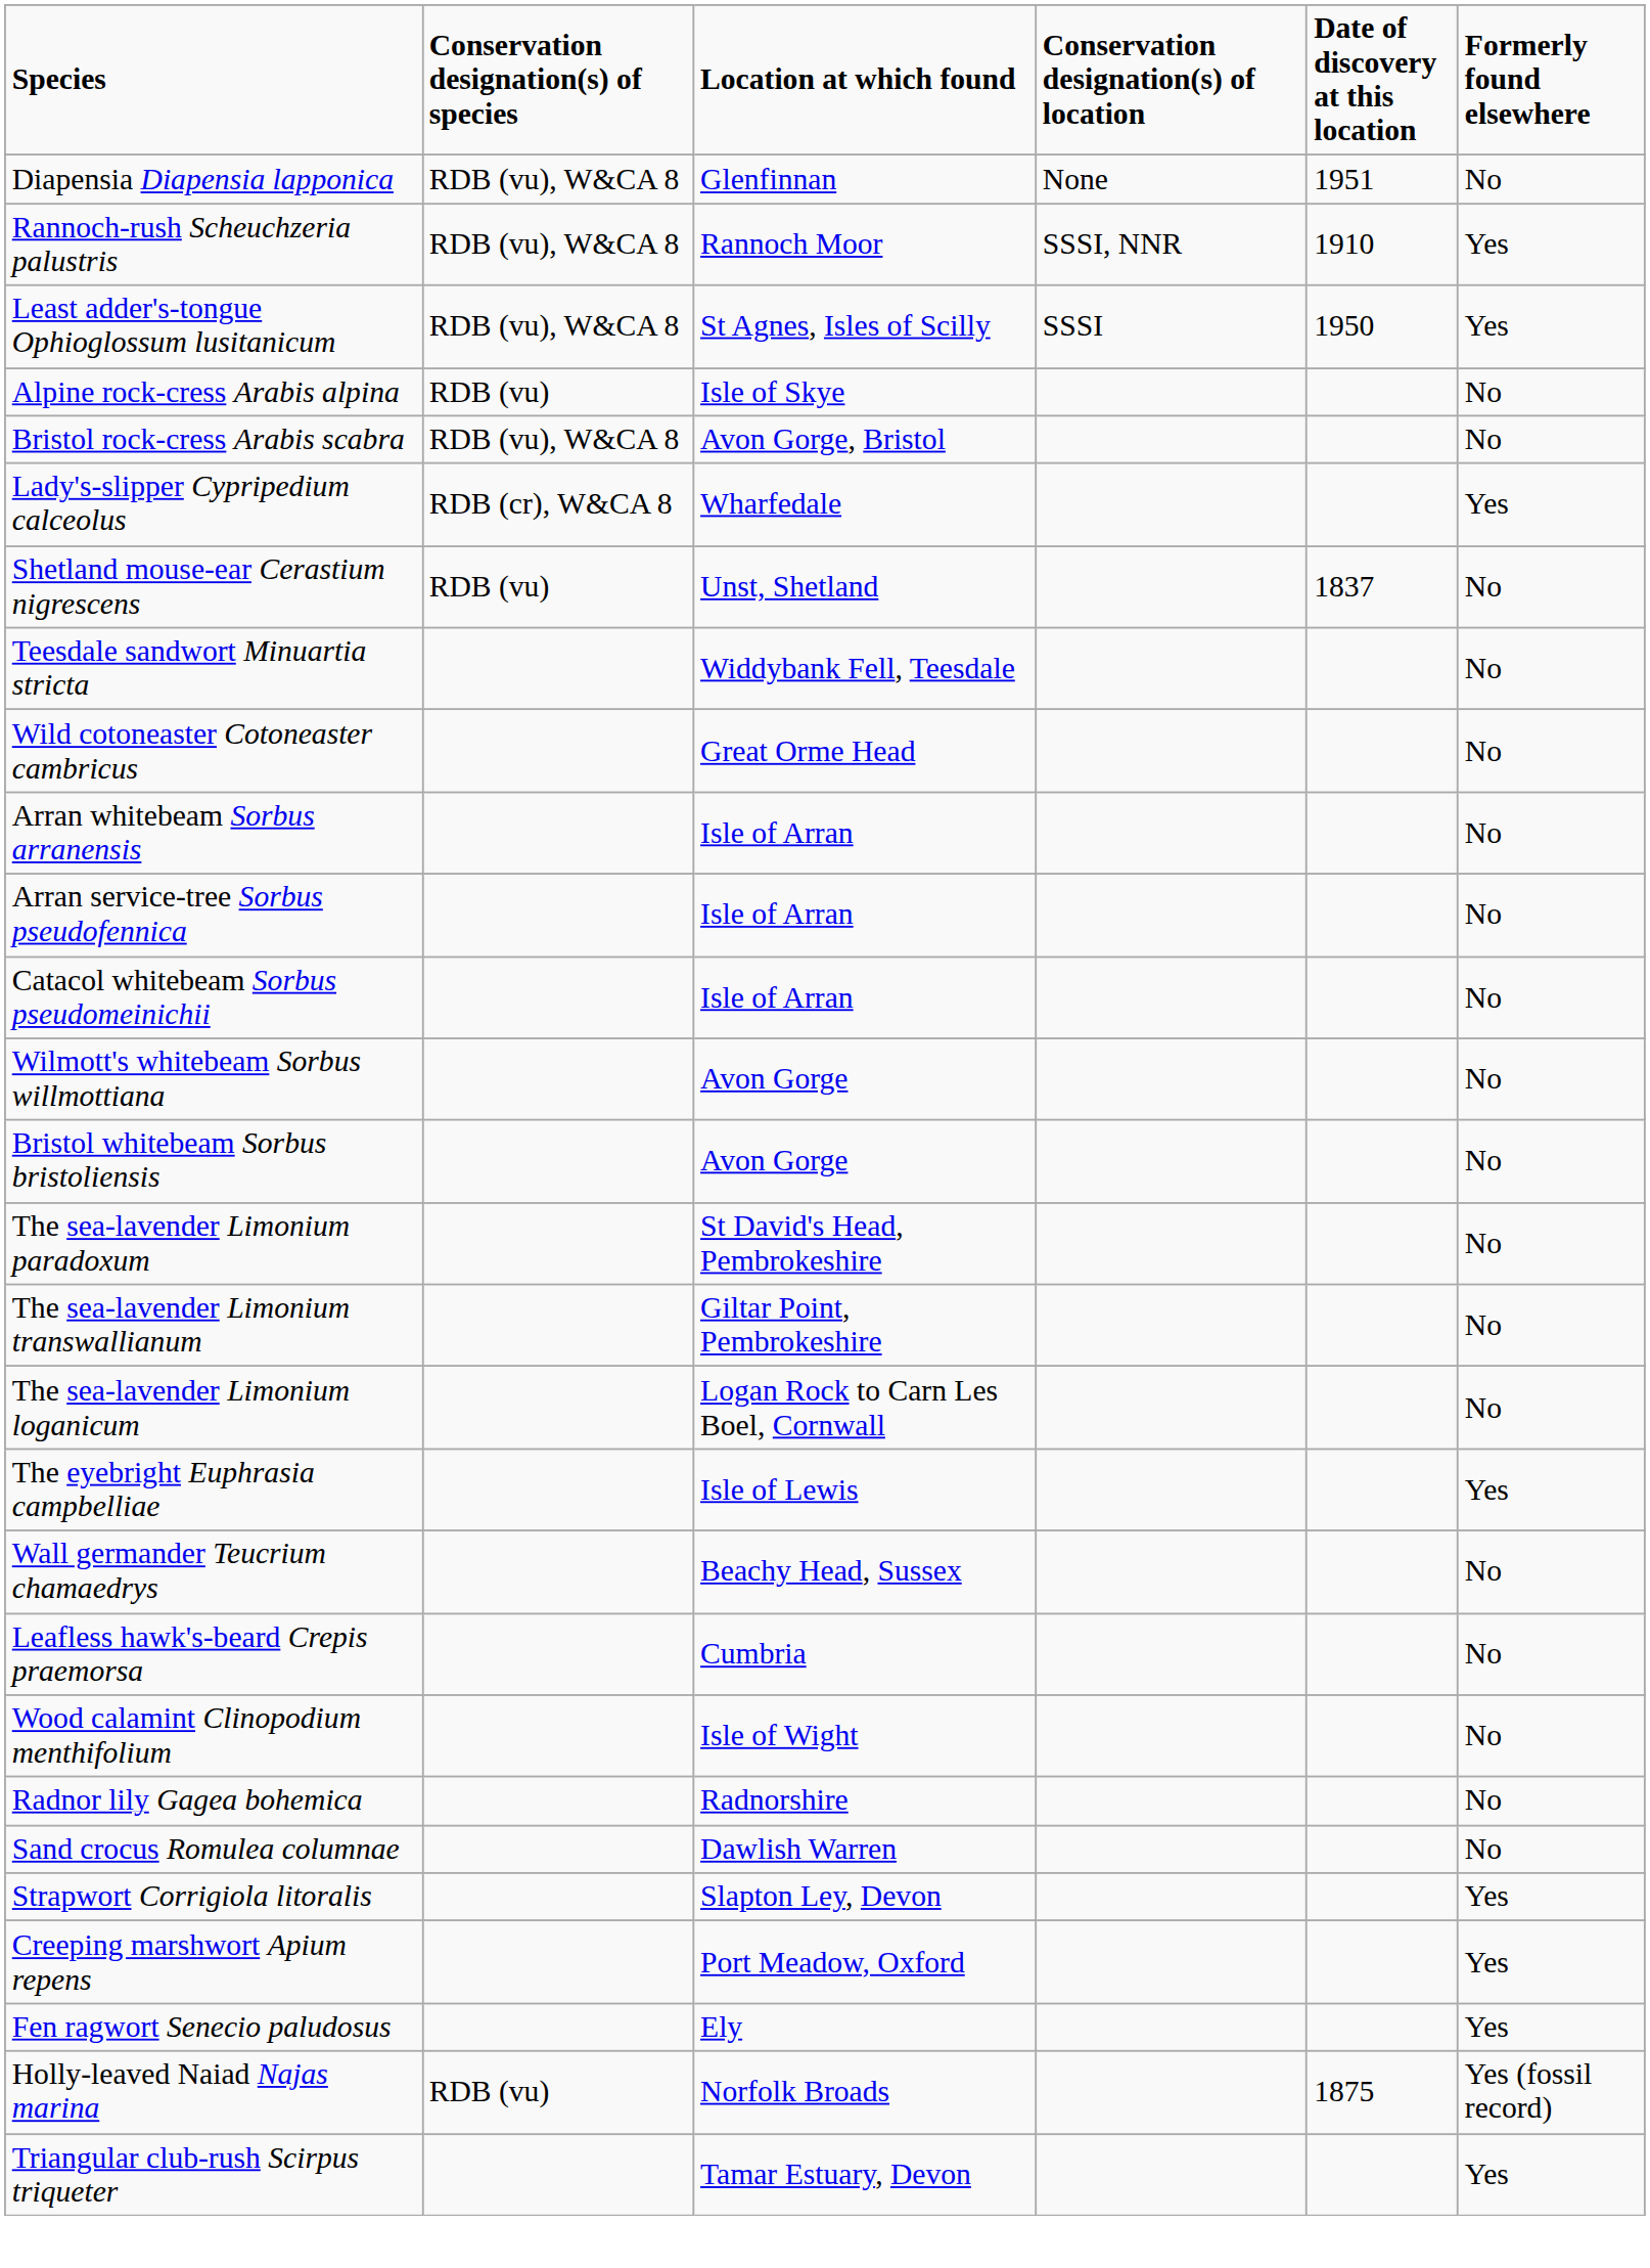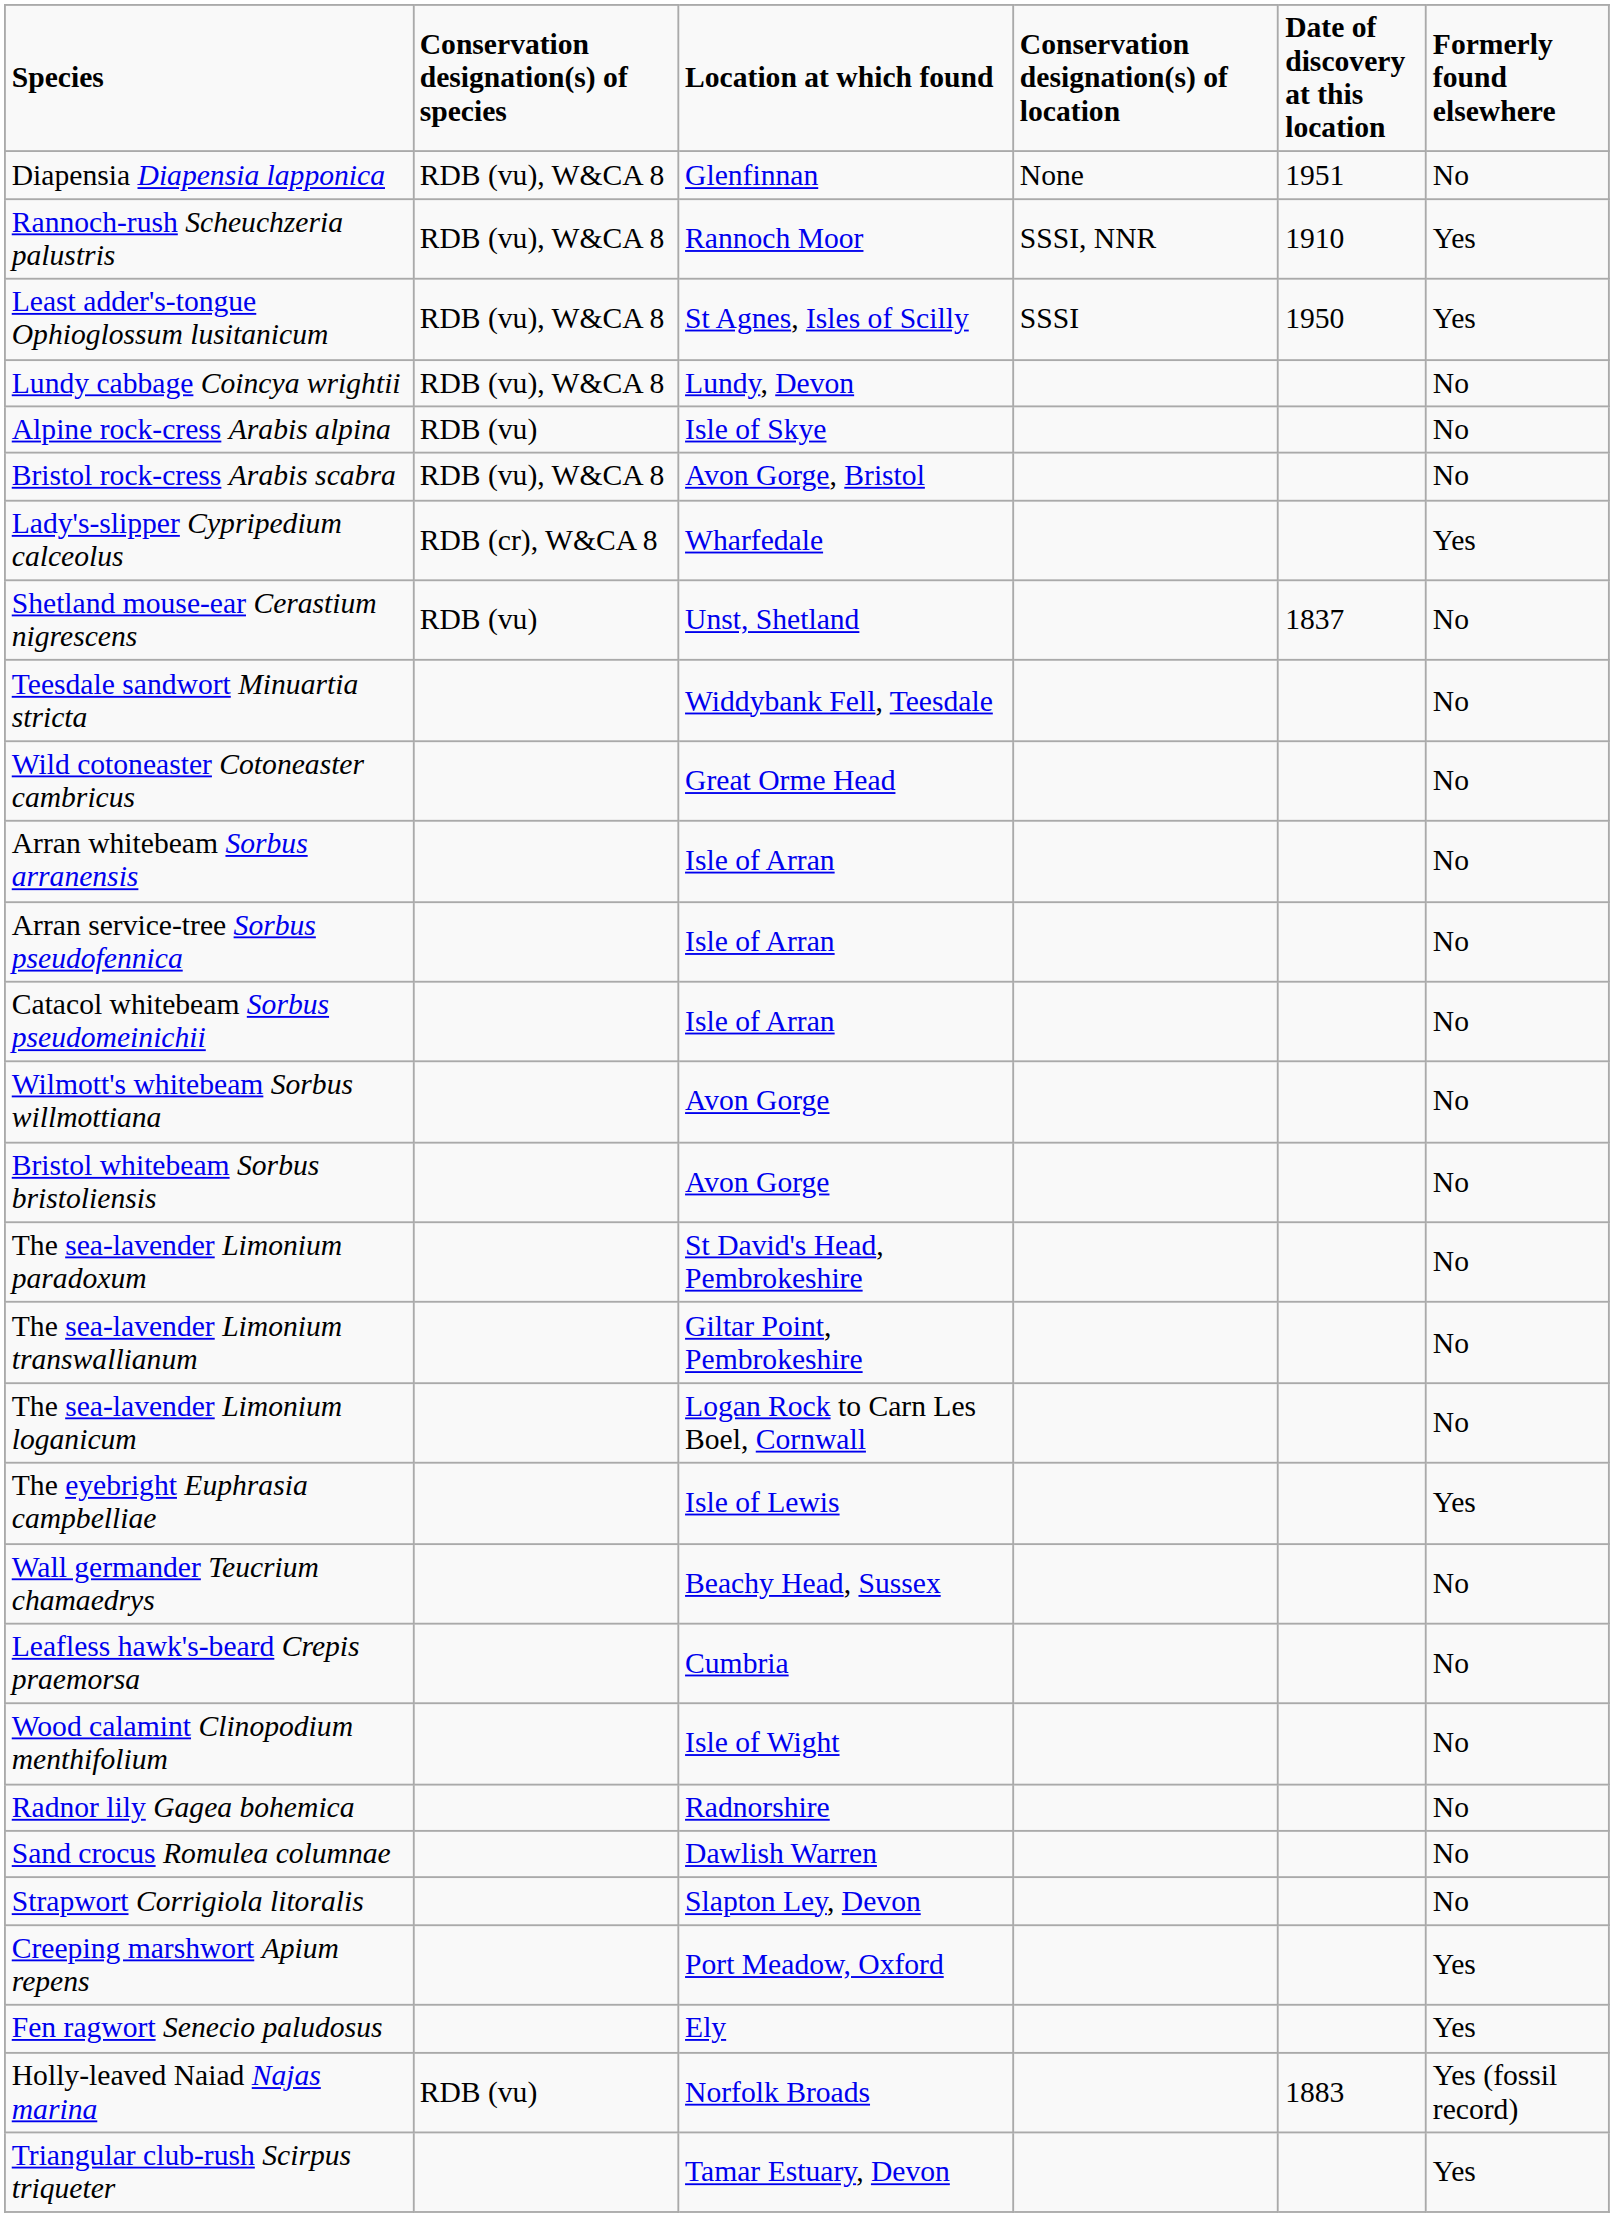+ row: Lundy cabbage Coincya wrightii | RDB (vu), W&CA 8 | Lundy, Devon | No
Strapwort Corrigiola litoralis | Formerly found elsewhere: Yes -> No
Holly-leaved Naiad Najas marina | Date of discovery at this location: 1875 -> 1883
